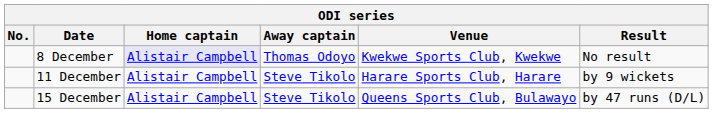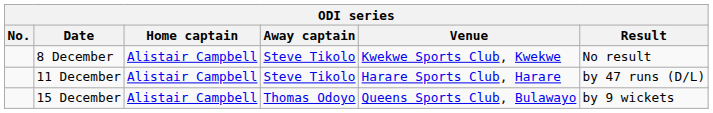8 December | Home captain: lavender background -> no background
8 December | Away captain: Thomas Odoyo -> Steve Tikolo
11 December | Result: by 9 wickets -> by 47 runs (D/L)
15 December | Away captain: Steve Tikolo -> Thomas Odoyo
15 December | Result: by 47 runs (D/L) -> by 9 wickets
